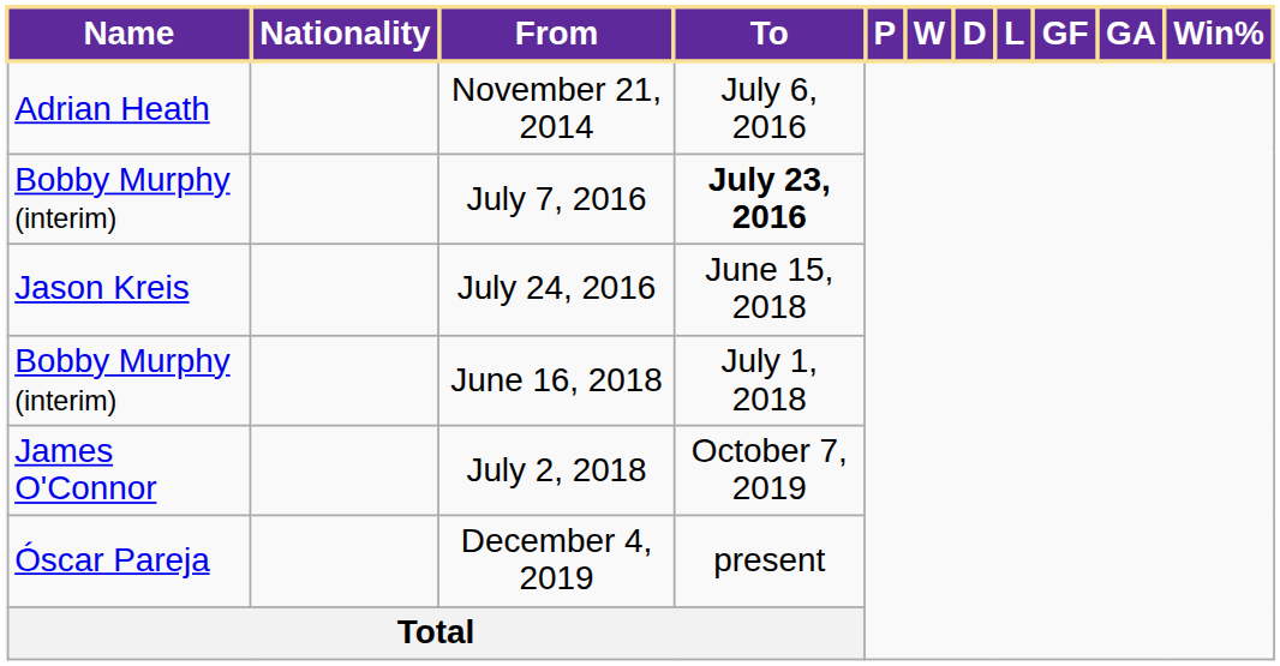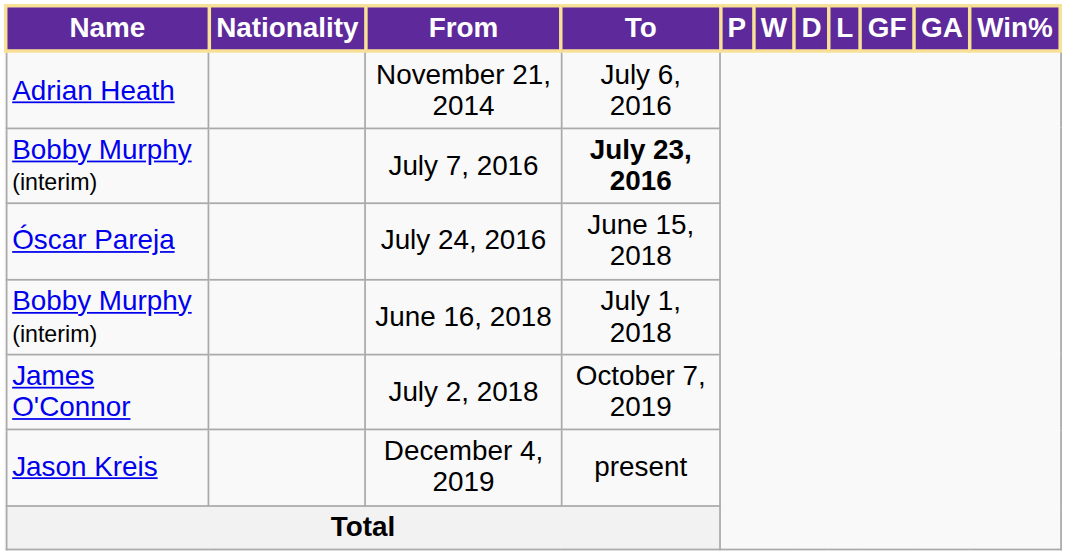July 24, 2016 | Name: Jason Kreis -> Óscar Pareja
December 4, 2019 | Name: Óscar Pareja -> Jason Kreis
